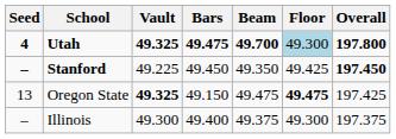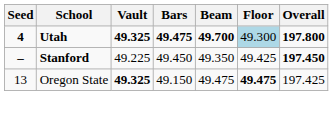- row: – | Illinois | 49.300 | 49.400 | 49.375 | 49.300 | 197.375
